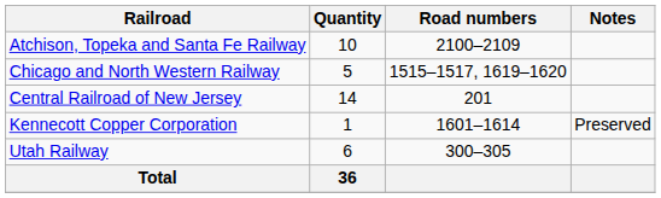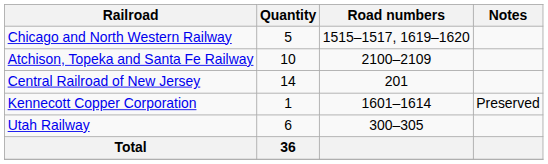rows swapped: Atchison, Topeka and Santa Fe Railway <-> Chicago and North Western Railway
